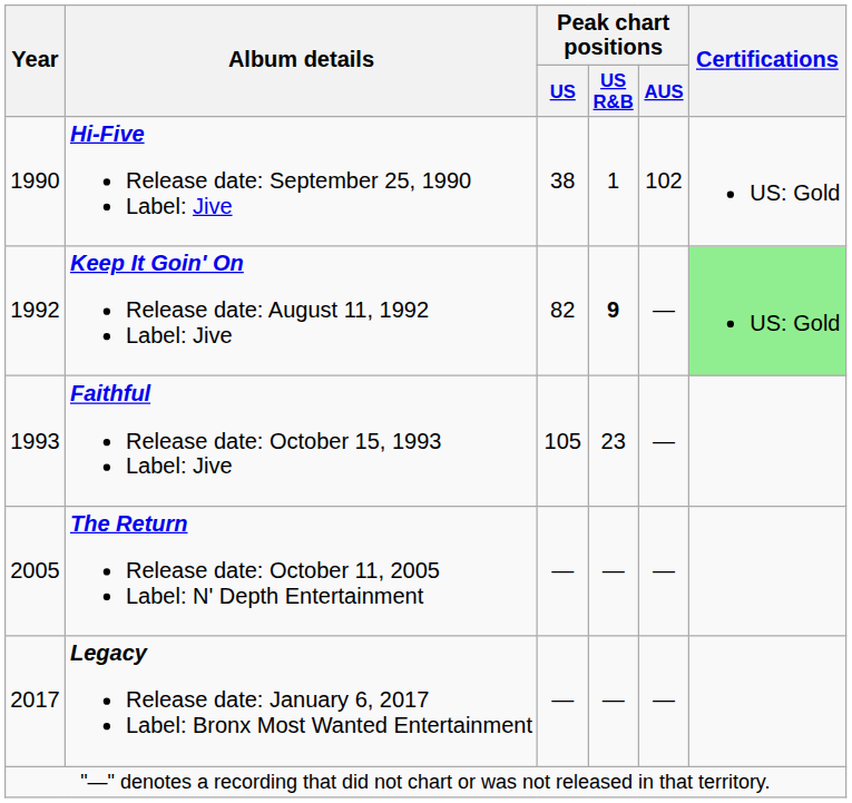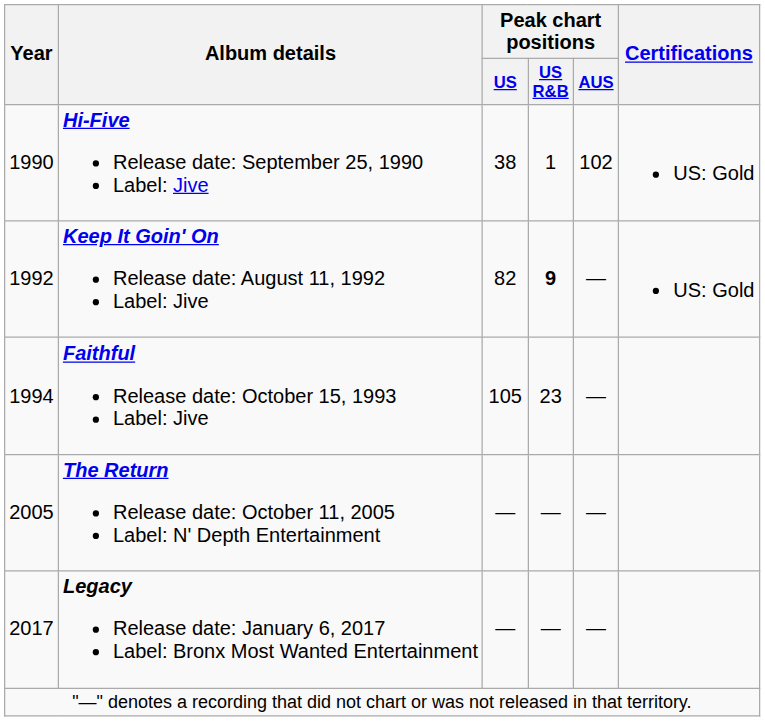Keep It Goin' On Release date: August 11, 1992 Label: Jive | Certifications: lightgreen background -> no background
Faithful Release date: October 15, 1993 Label: Jive | Year: 1993 -> 1994
